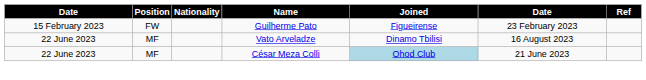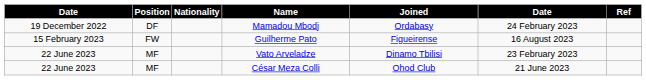+ row: 19 December 2022 | DF | Mamadou Mbodj | Ordabasy | 24 February 2023
Guilherme Pato | column 6: 23 February 2023 -> 16 August 2023
Vato Arveladze | column 6: 16 August 2023 -> 23 February 2023
César Meza Colli | Joined: lightblue background -> no background
